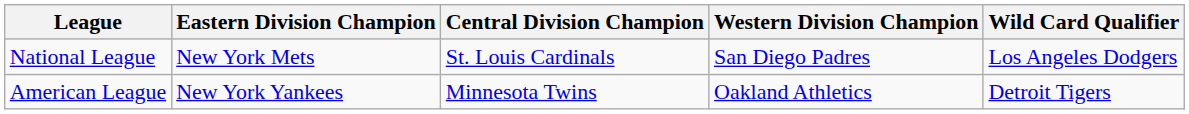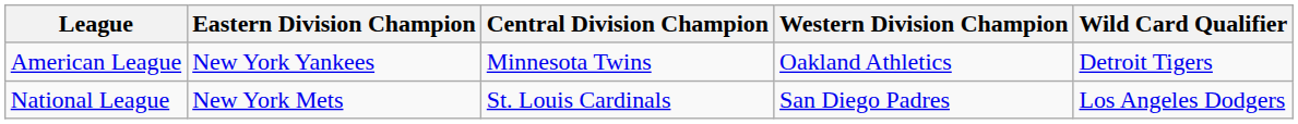rows swapped: American League <-> National League
